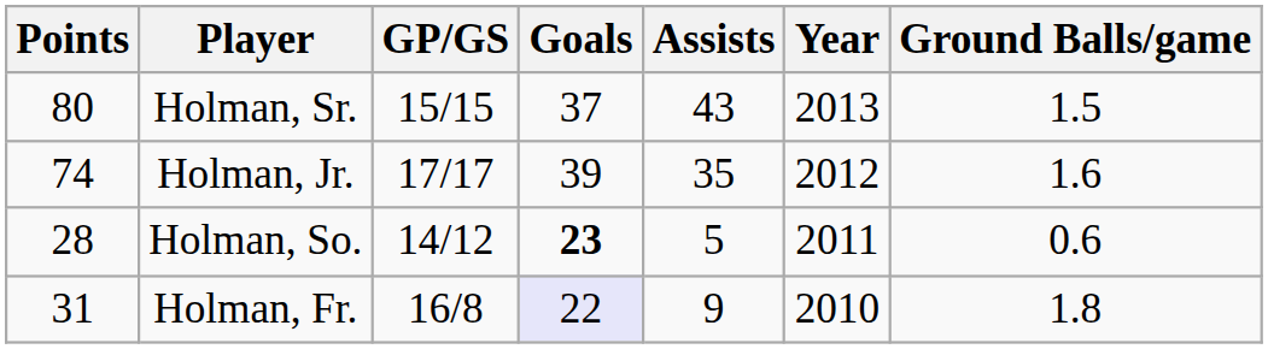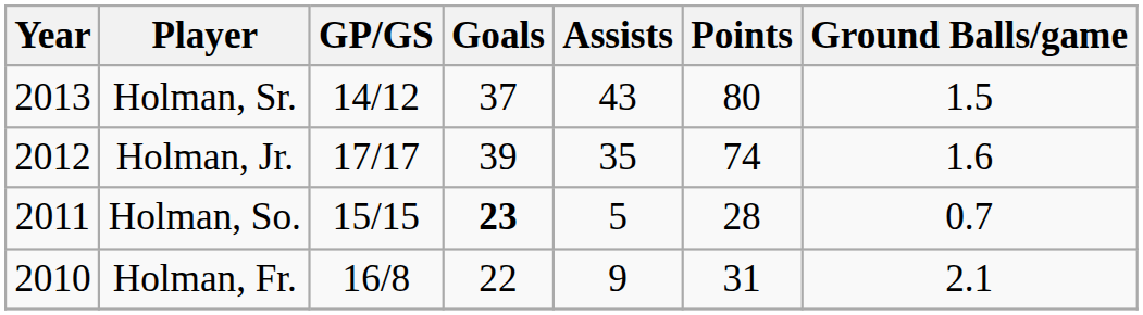columns swapped: Year <-> Points
Holman, Sr. | GP/GS: 15/15 -> 14/12
Holman, So. | GP/GS: 14/12 -> 15/15
Holman, So. | Ground Balls/game: 0.6 -> 0.7
Holman, Fr. | Goals: lavender background -> no background
Holman, Fr. | Ground Balls/game: 1.8 -> 2.1
